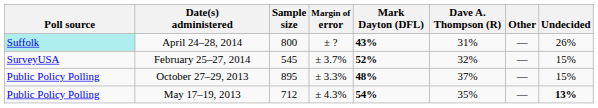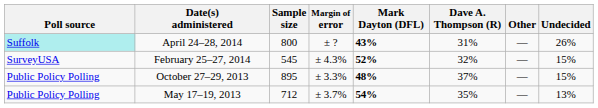February 25–27, 2014 | Margin of error: ± 3.7% -> ± 4.3%
May 17–19, 2013 | Margin of error: ± 4.3% -> ± 3.7%
May 17–19, 2013 | Undecided: bold -> normal
